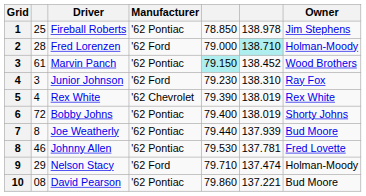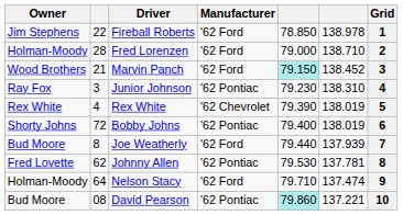columns swapped: Grid <-> Owner
Fireball Roberts | column 2: 25 -> 22
Fireball Roberts | Manufacturer: '62 Pontiac -> '62 Ford
Fred Lorenzen | column 6: paleturquoise background -> no background
Marvin Panch | column 2: 61 -> 21
Marvin Panch | Manufacturer: '62 Pontiac -> '62 Ford
Junior Johnson | Manufacturer: '62 Ford -> '62 Pontiac
Joe Weatherly | Manufacturer: '62 Pontiac -> '62 Ford
Johnny Allen | column 2: 46 -> 62
Nelson Stacy | column 2: 29 -> 64
David Pearson | column 5: no background -> paleturquoise background
